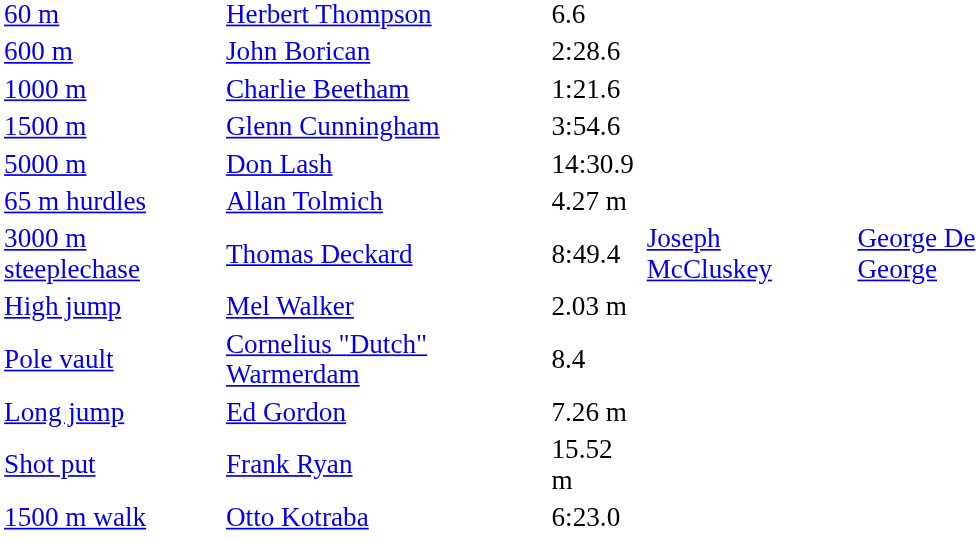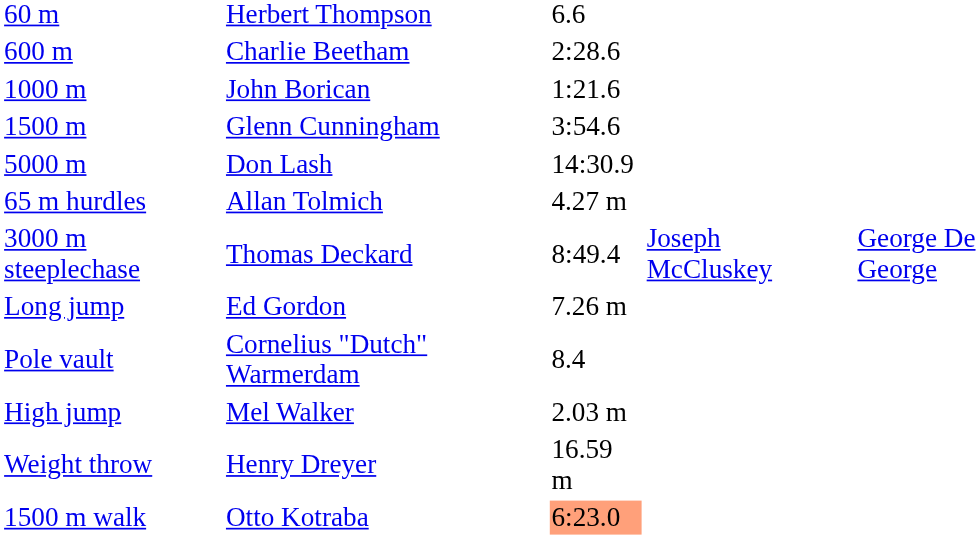600 m | column 2: John Borican -> Charlie Beetham
1000 m | column 2: Charlie Beetham -> John Borican
rows swapped: High jump <-> Long jump
- row: Shot put | Frank Ryan | 15.52 m
+ row: Weight throw | Henry Dreyer | 16.59 m
1500 m walk | column 3: no background -> lightsalmon background
